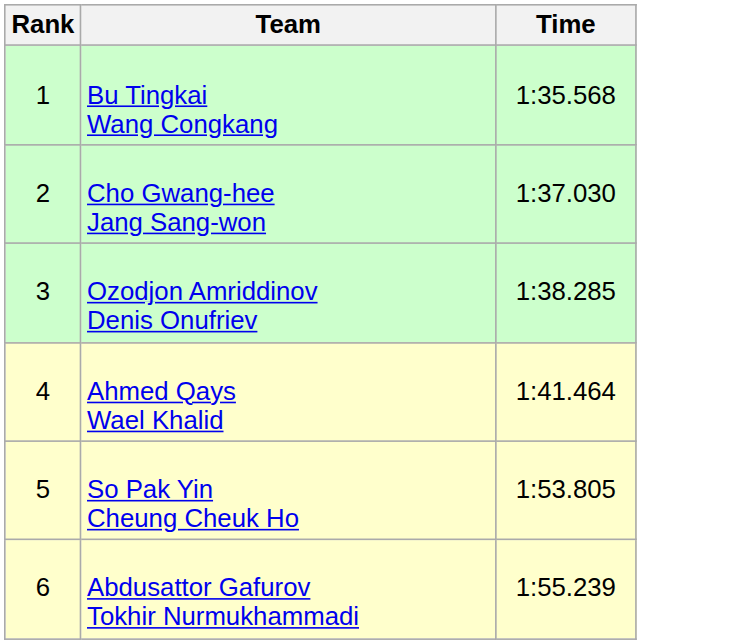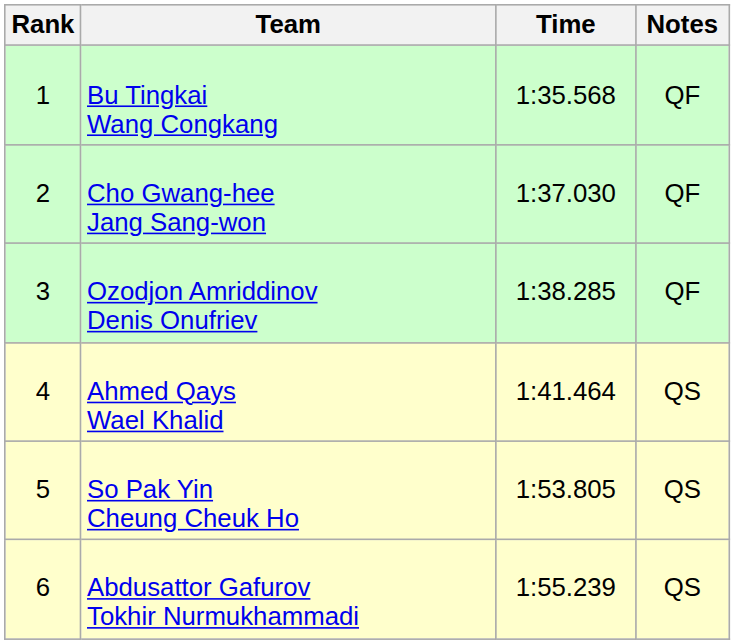+ column: Notes | QF | QF | QF | QS | QS | QS
